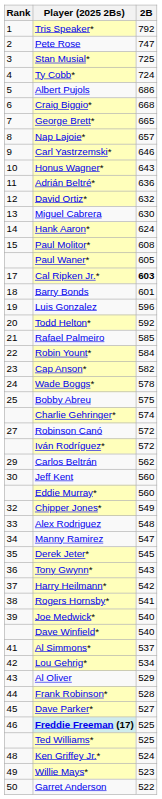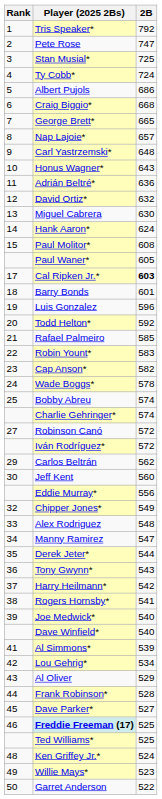Carl Yastrzemski* | 2B: 646 -> 648
Robin Yount* | 2B: 584 -> 583
Bobby Abreu | 2B: 575 -> 574
Eddie Murray* | 2B: 560 -> 556
Derek Jeter* | 2B: 545 -> 544
Al Simmons* | 2B: 537 -> 539
